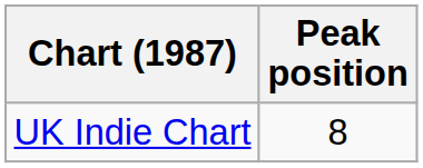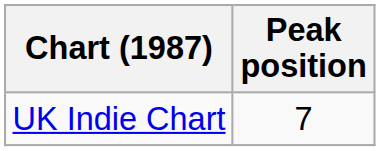UK Indie Chart | Peak position: 8 -> 7
